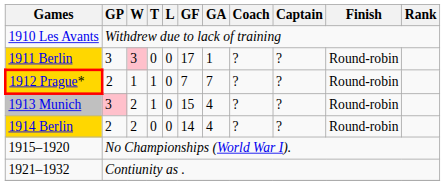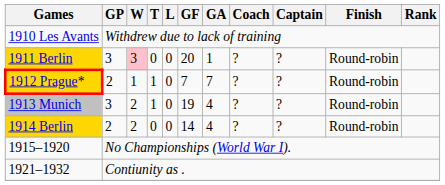1911 Berlin | GF: 17 -> 20
1913 Munich | GP: pink background -> no background
1913 Munich | GF: 15 -> 19
